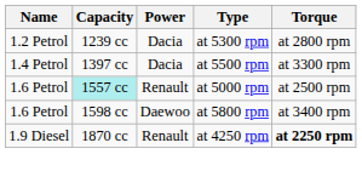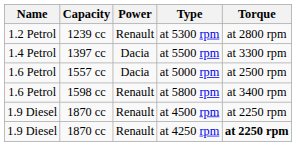at 5300 rpm | Power: Dacia -> Renault
at 5000 rpm | Capacity: paleturquoise background -> no background
at 5000 rpm | Power: Renault -> Dacia
at 5800 rpm | Power: Daewoo -> Renault
+ row: 1.9 Diesel | 1870 cc | Renault | at 4500 rpm | at 2250 rpm
